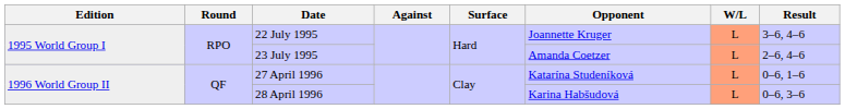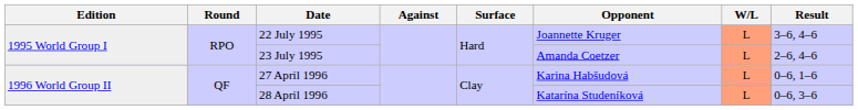27 April 1996 | Opponent: Katarína Studeníková -> Karina Habšudová
28 April 1996 | Opponent: Karina Habšudová -> Katarína Studeníková
